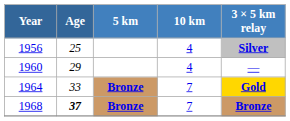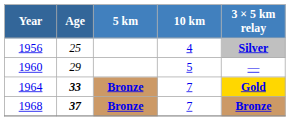1960 | 10 km: 4 -> 5
1964 | Age: normal -> bold
